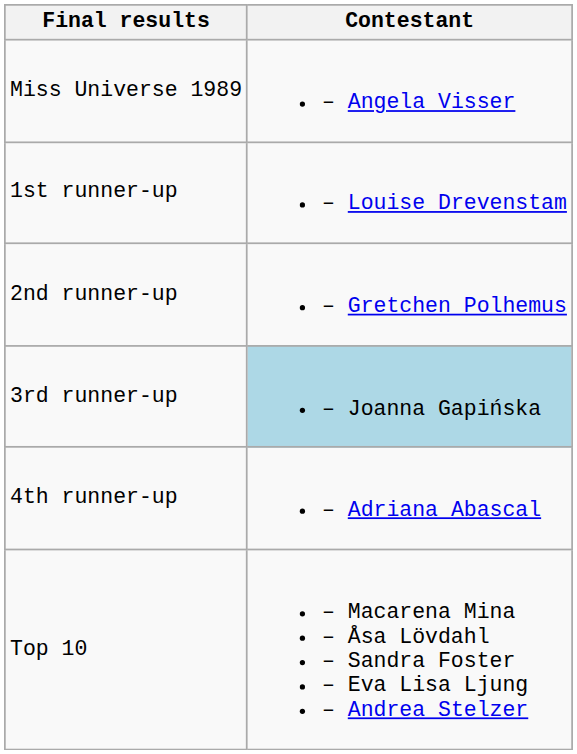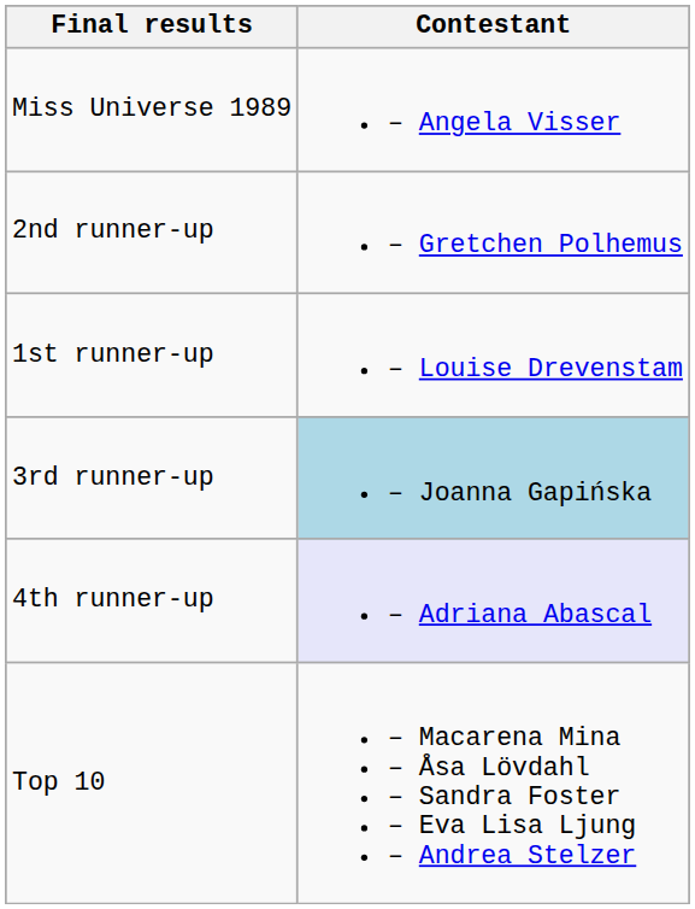rows swapped: 1st runner-up <-> 2nd runner-up
4th runner-up | Contestant: no background -> lavender background
